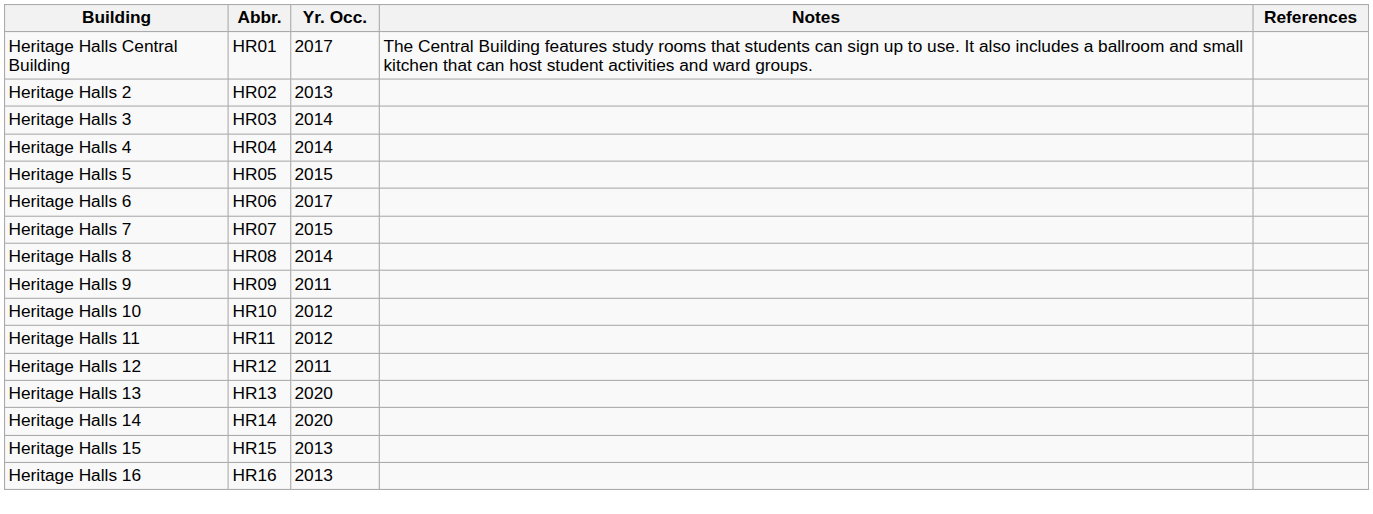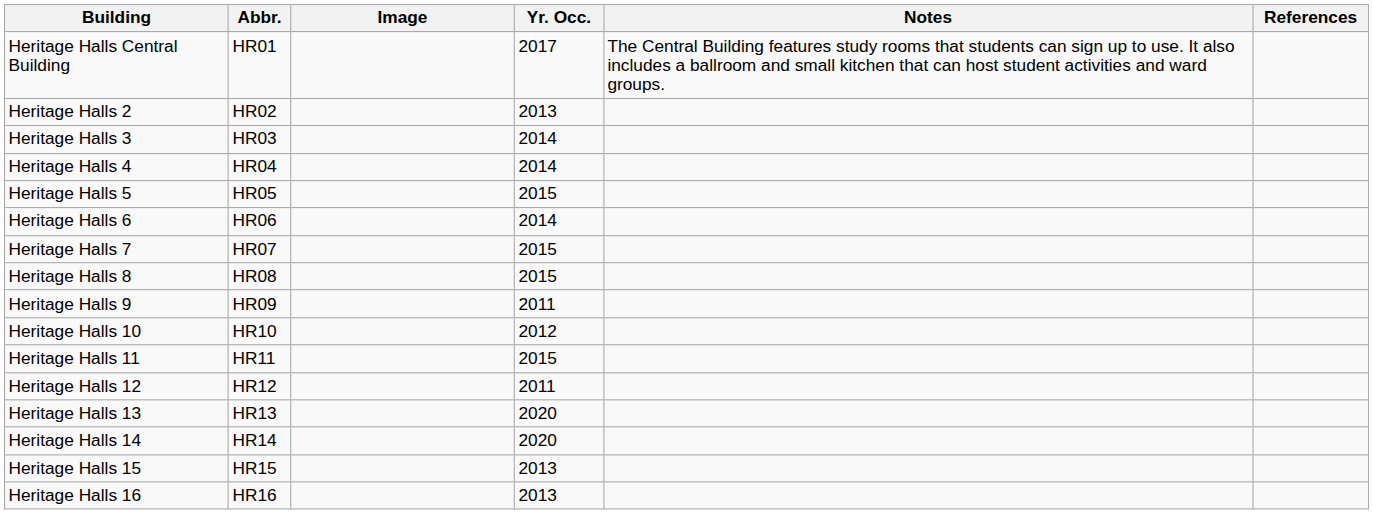+ column: Image
Heritage Halls 6 | Yr. Occ.: 2017 -> 2014
Heritage Halls 8 | Yr. Occ.: 2014 -> 2015
Heritage Halls 11 | Yr. Occ.: 2012 -> 2015
